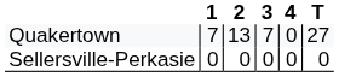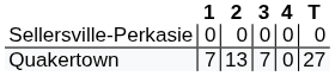rows swapped: Sellersville-Perkasie <-> Quakertown
